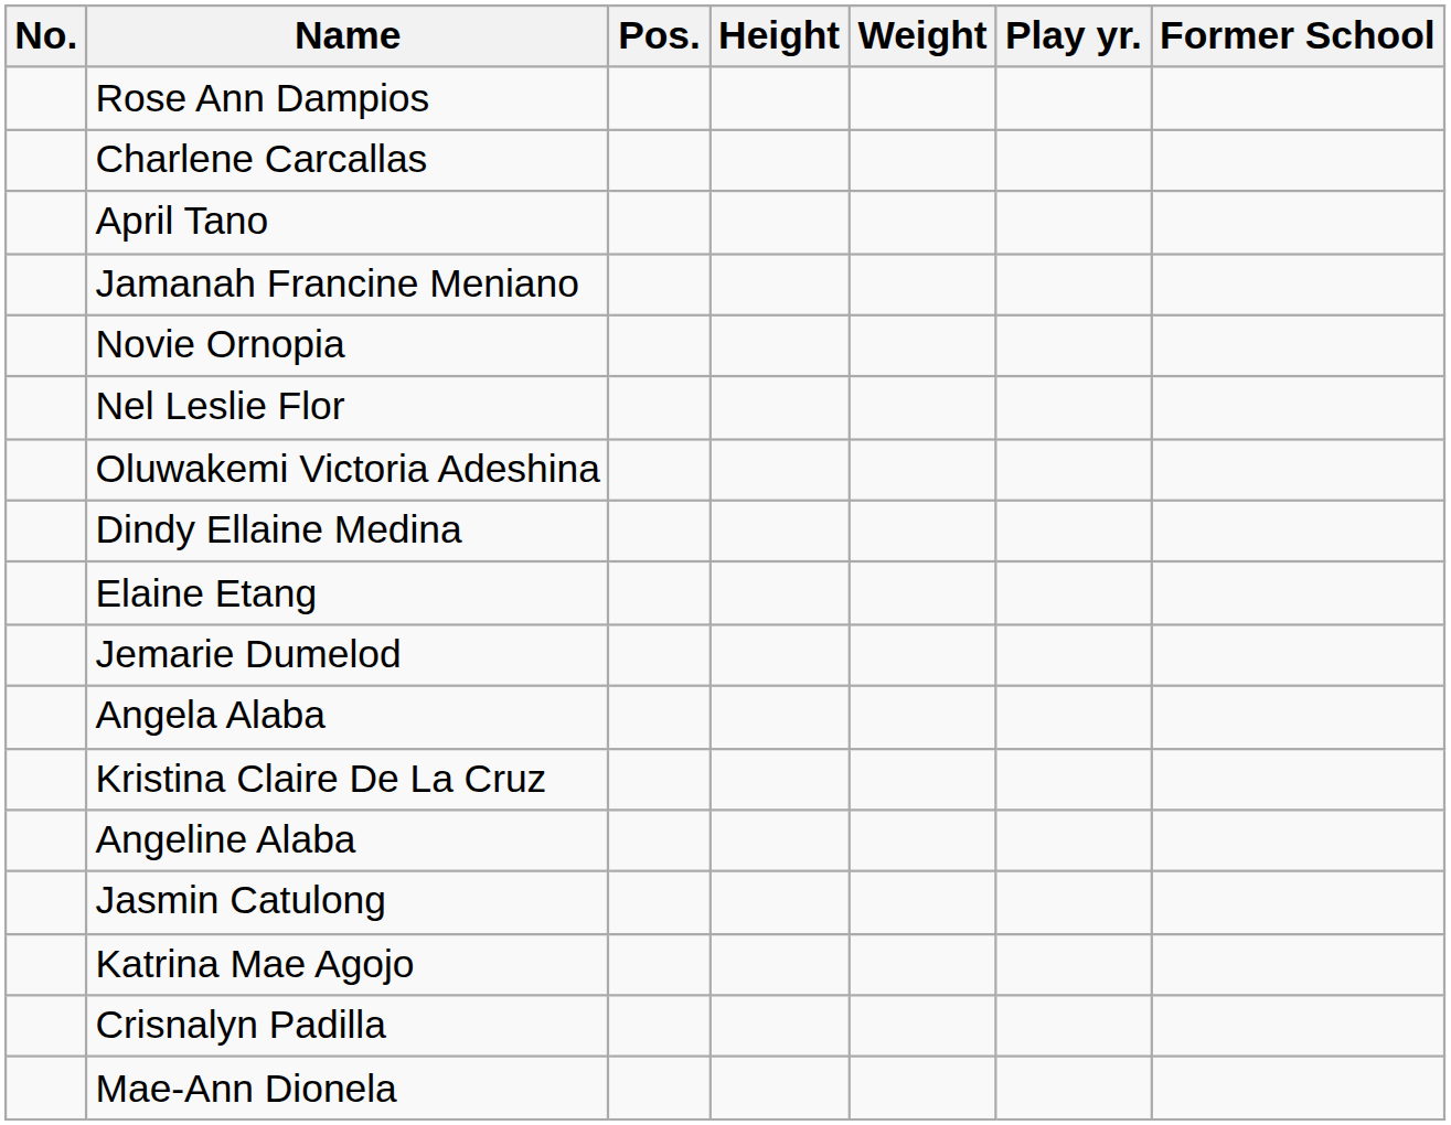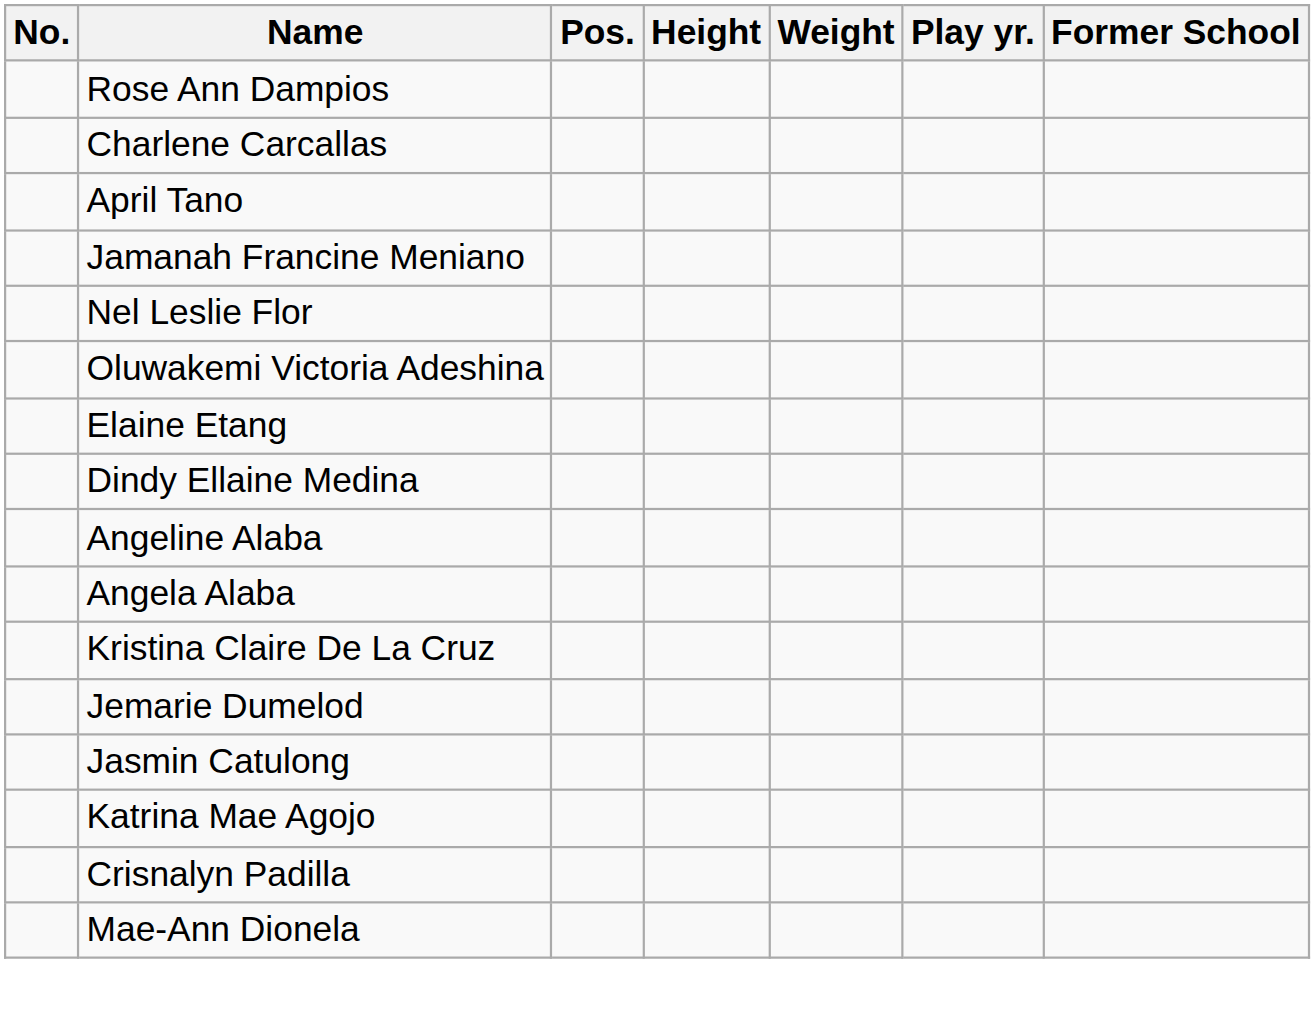- row: Novie Ornopia
rows swapped: Elaine Etang <-> Dindy Ellaine Medina
rows swapped: Angeline Alaba <-> Jemarie Dumelod
